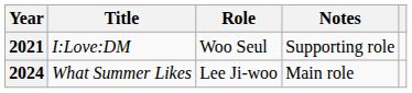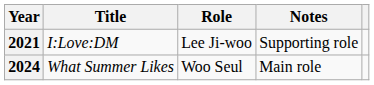2021 | Role: Woo Seul -> Lee Ji-woo
2024 | Role: Lee Ji-woo -> Woo Seul
